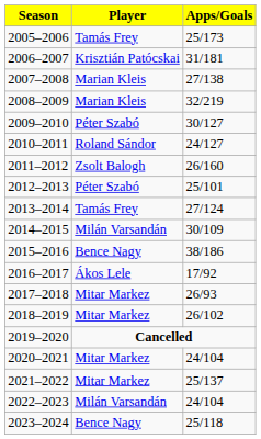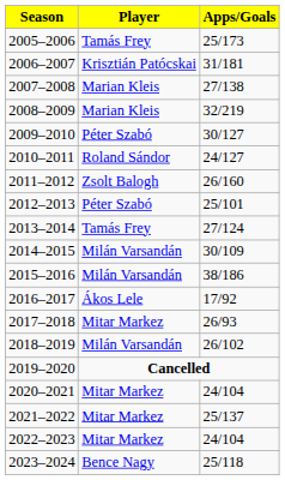2015–2016 | Player: Bence Nagy -> Milán Varsandán
2018–2019 | Player: Mitar Markez -> Milán Varsandán
2022–2023 | Player: Milán Varsandán -> Mitar Markez
